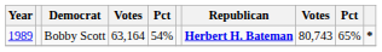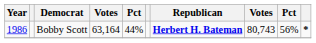Bobby Scott | Year: 1989 -> 1986
Bobby Scott | column 5: 54% -> 44%
Bobby Scott | column 9: 65% -> 56%
